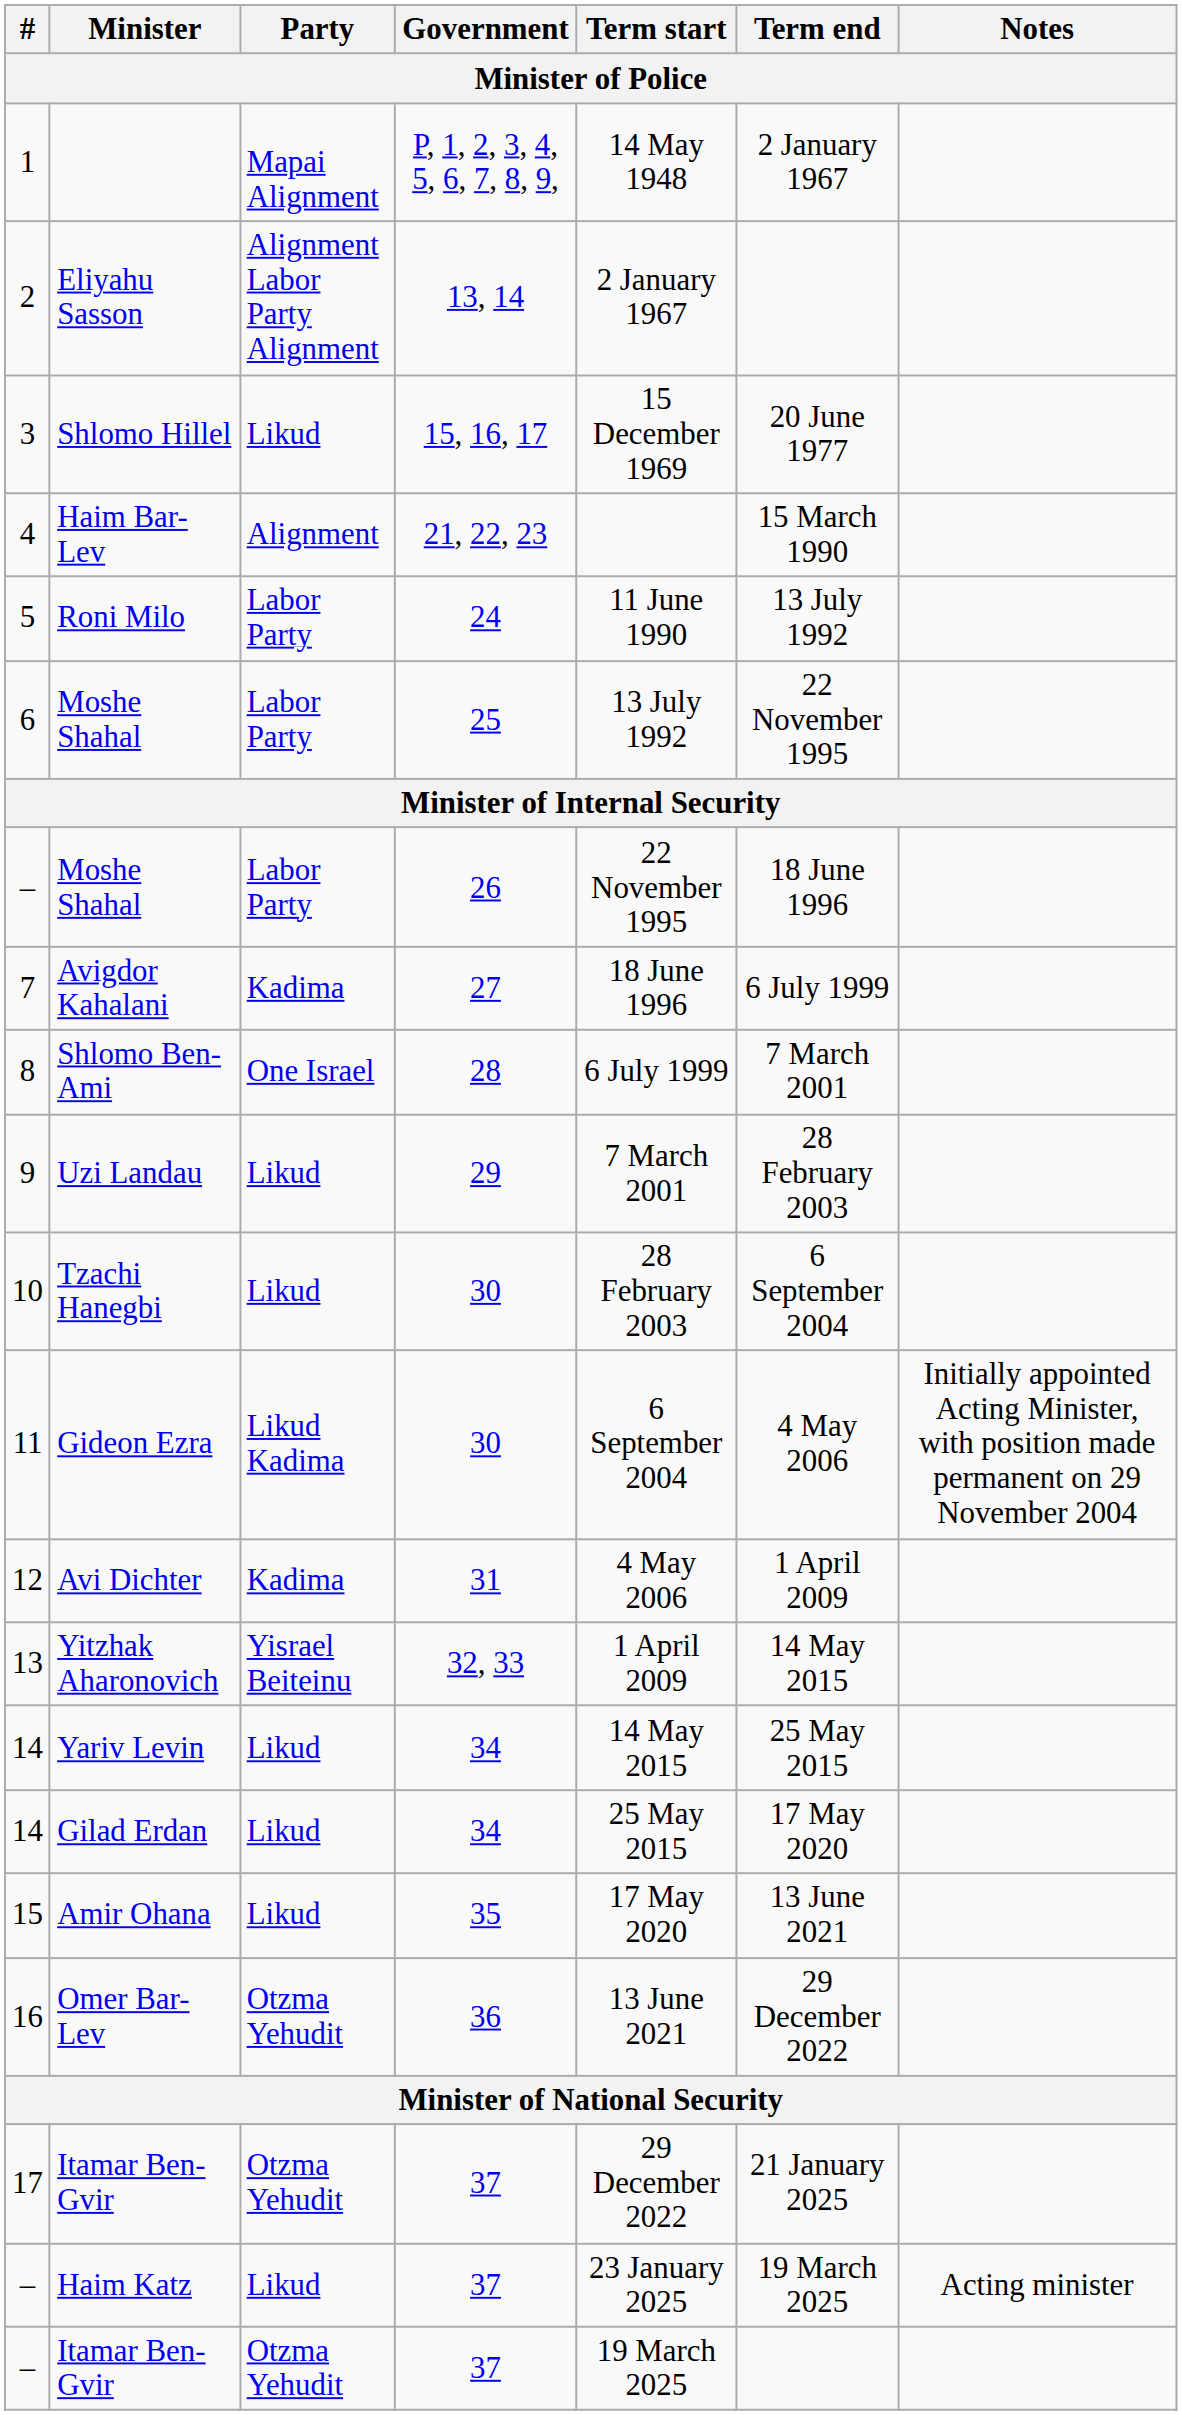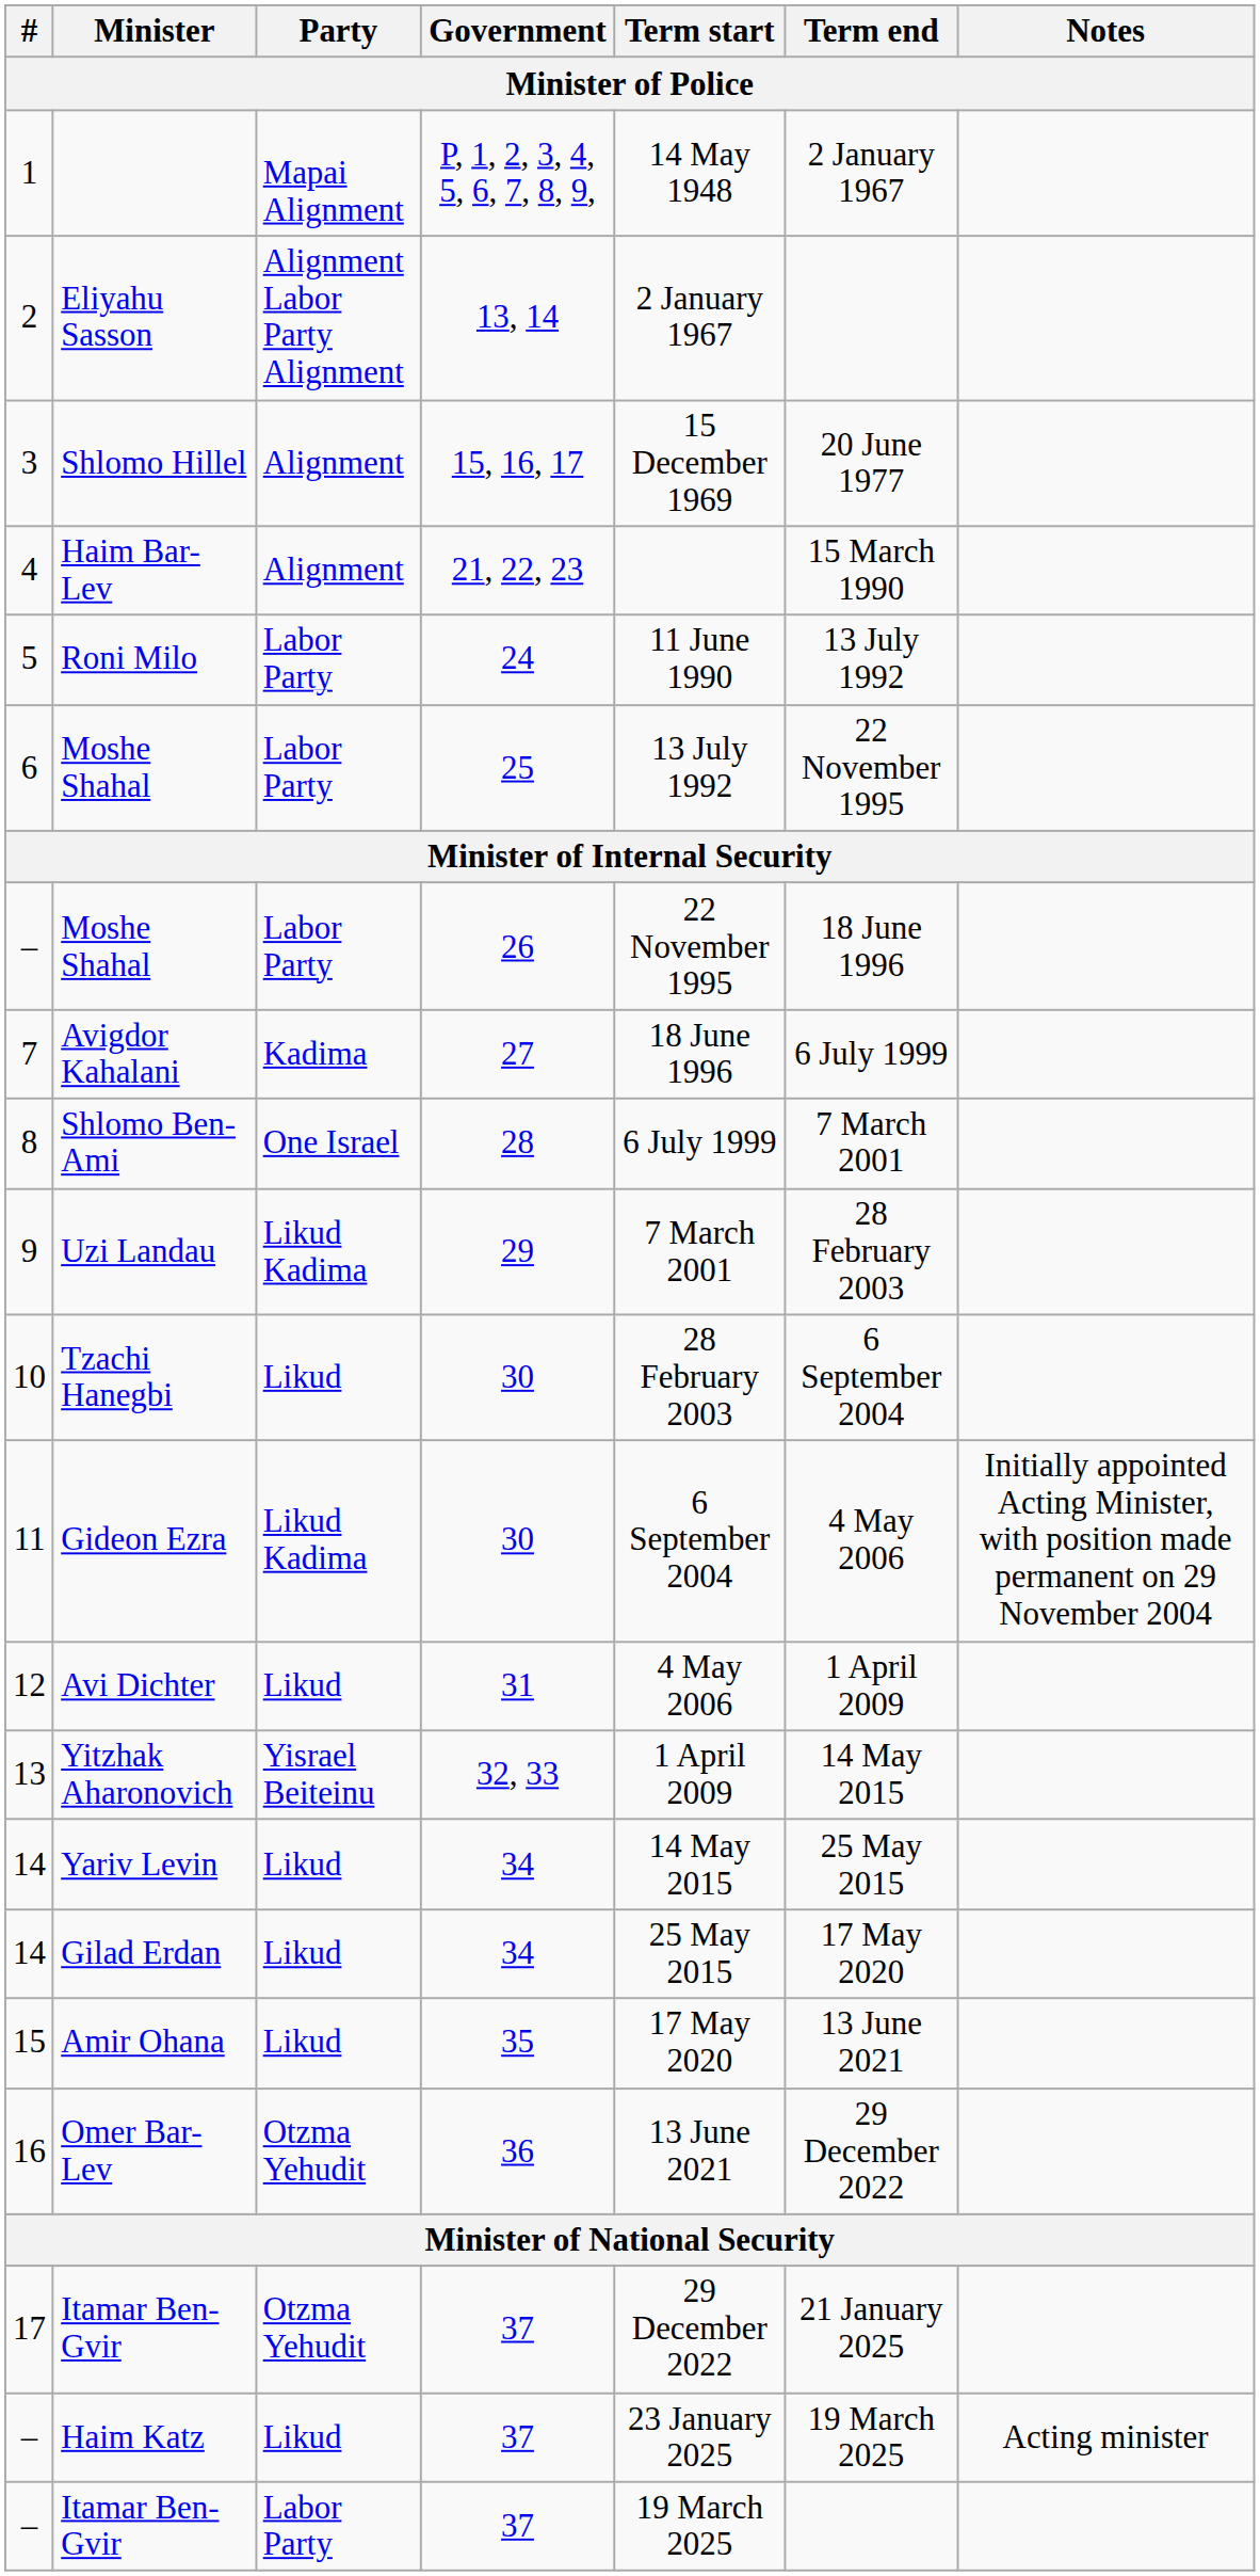Shlomo Hillel | Party: Likud -> Alignment
Uzi Landau | Party: Likud -> Likud Kadima
Avi Dichter | Party: Kadima -> Likud
– / Itamar Ben-Gvir | Party: Otzma Yehudit -> Labor Party
